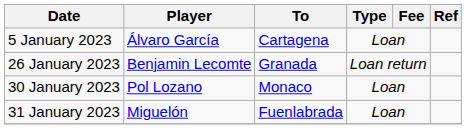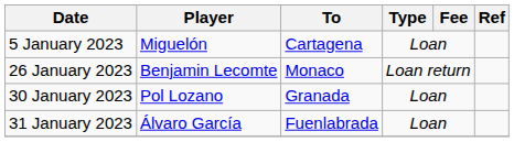5 January 2023 | Player: Álvaro García -> Miguelón
26 January 2023 | To: Granada -> Monaco
30 January 2023 | To: Monaco -> Granada
31 January 2023 | Player: Miguelón -> Álvaro García
